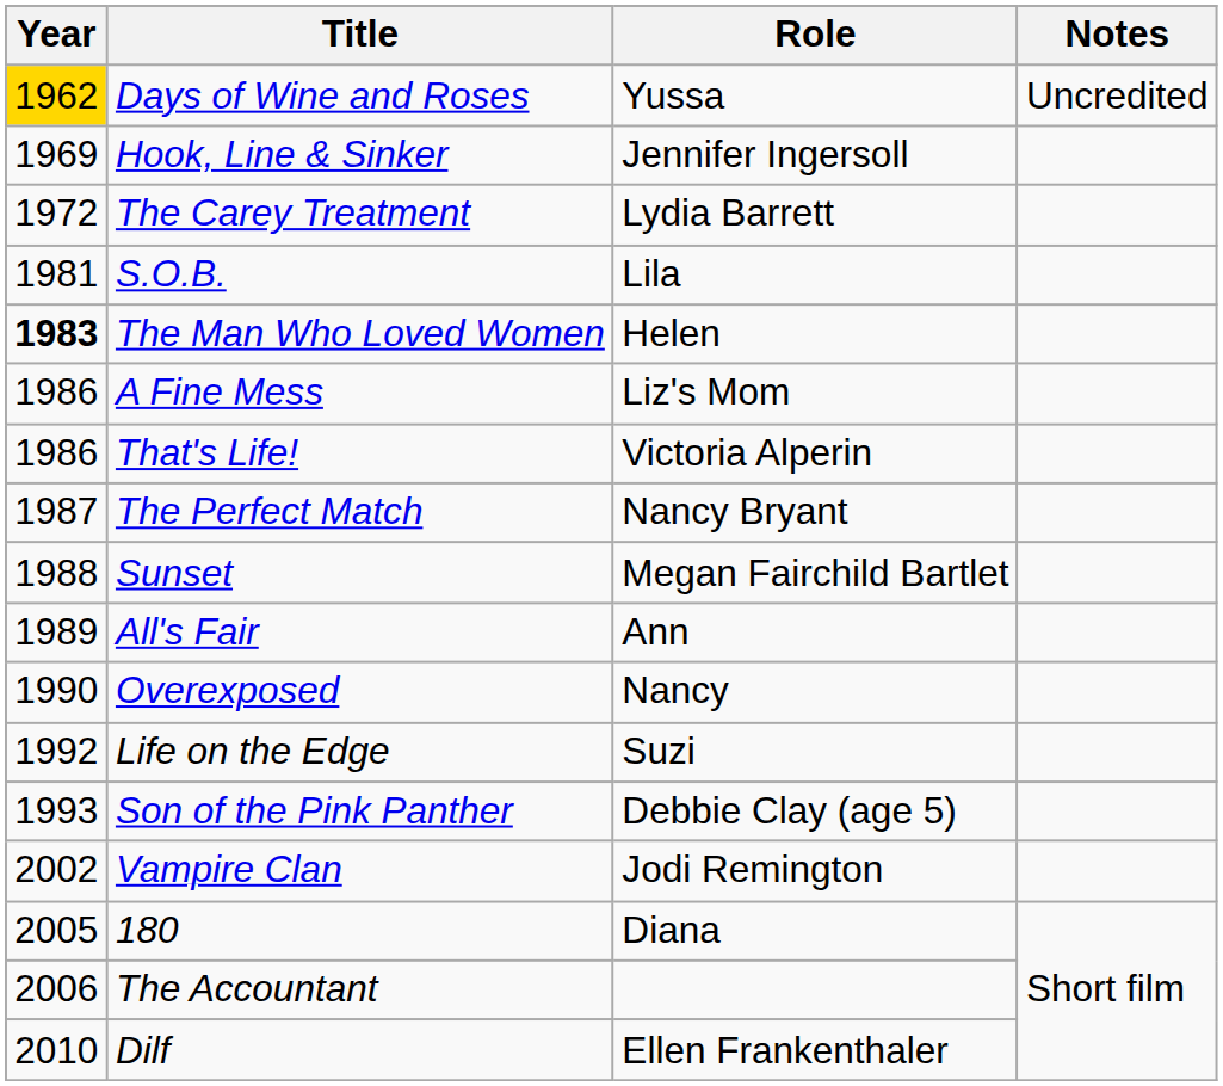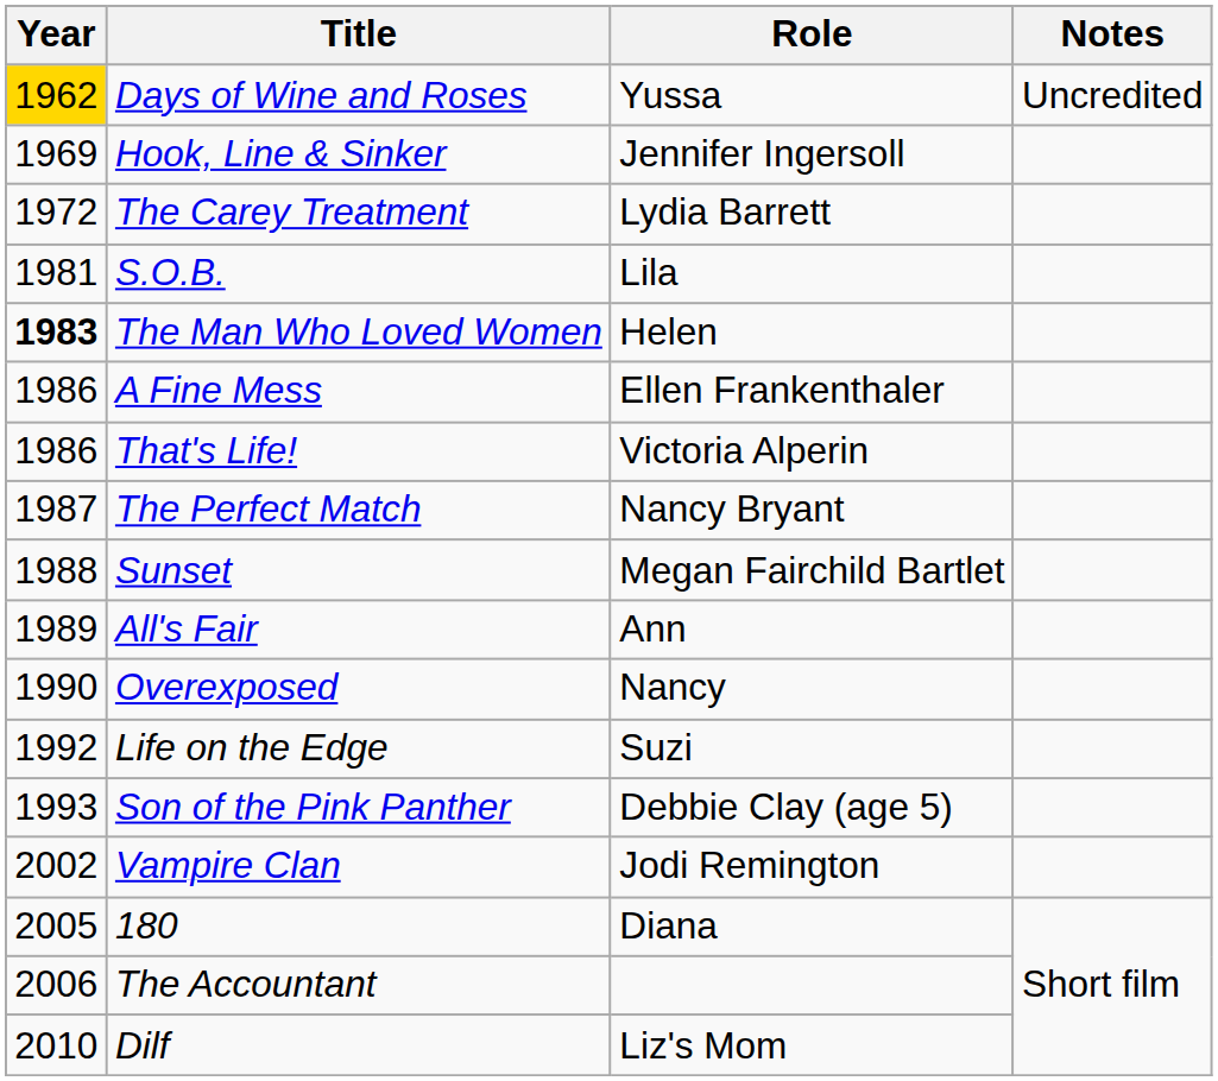A Fine Mess | Role: Liz's Mom -> Ellen Frankenthaler
Dilf | Role: Ellen Frankenthaler -> Liz's Mom
